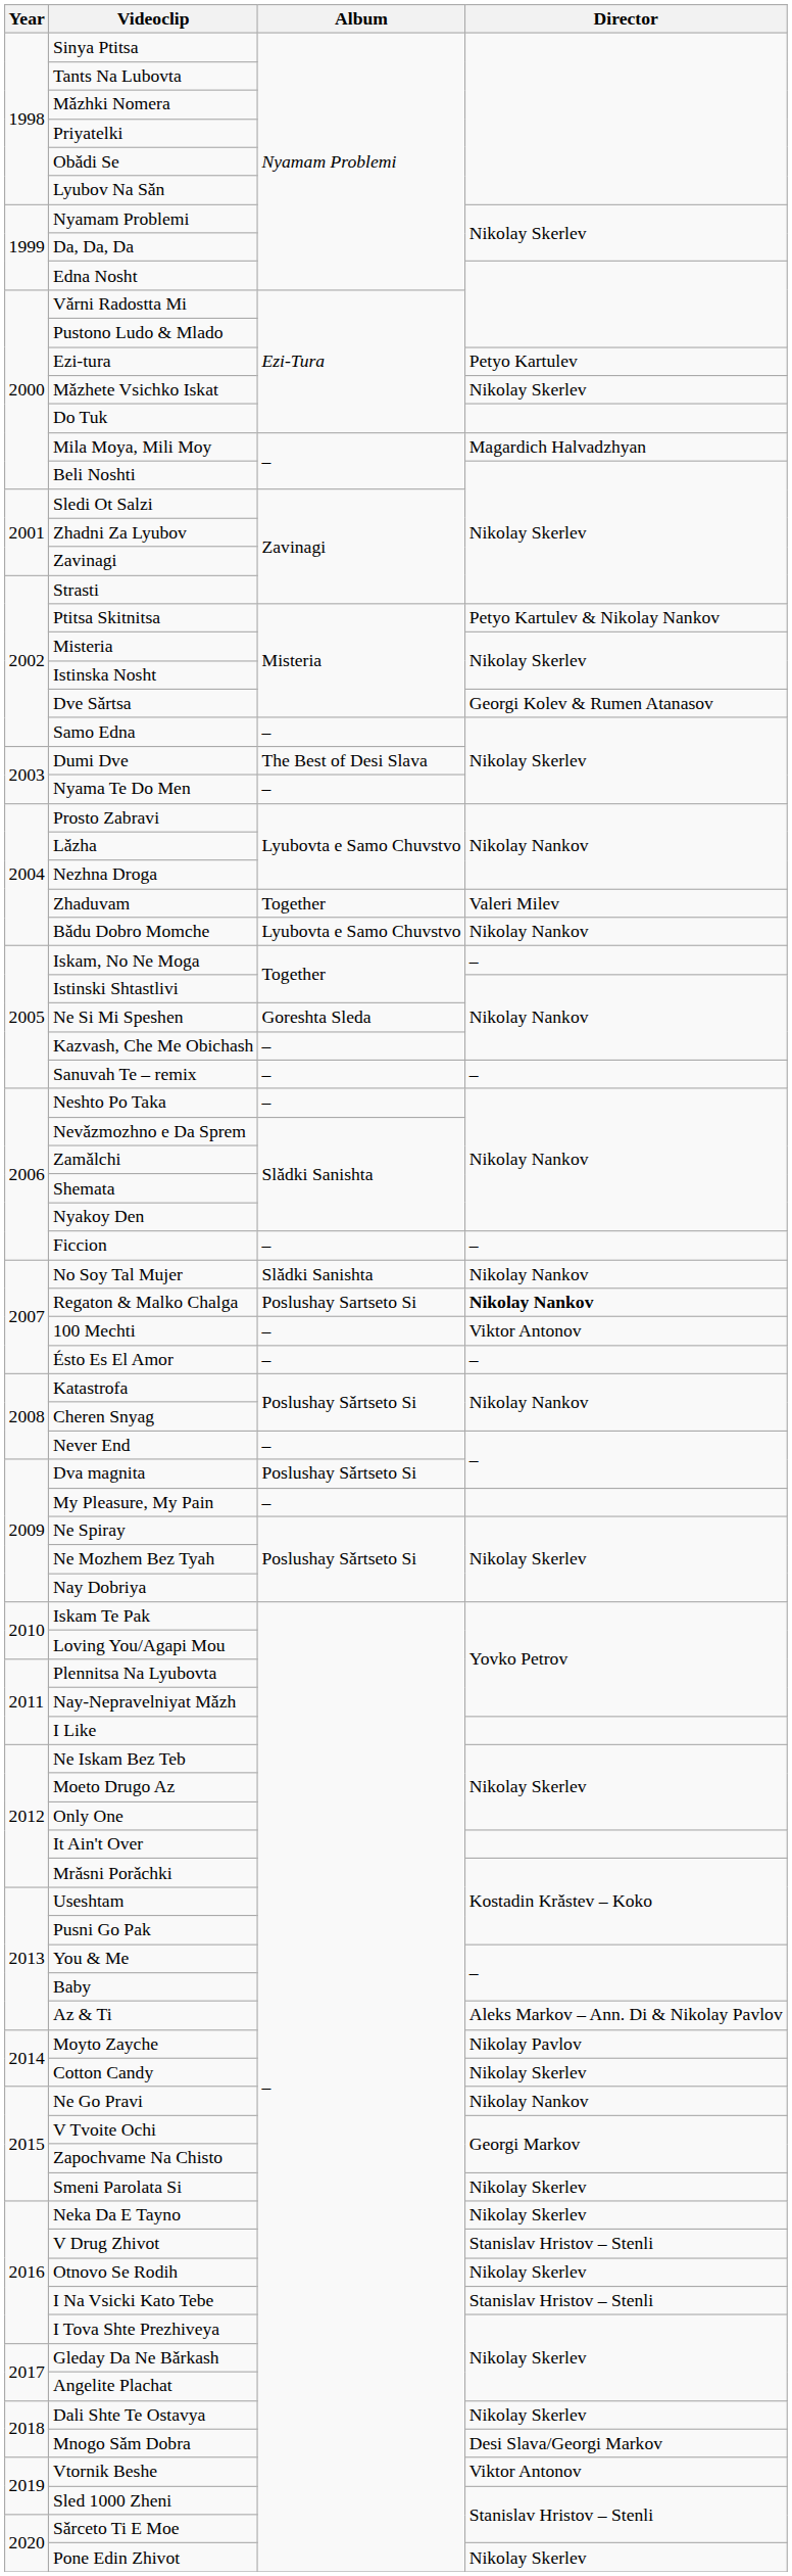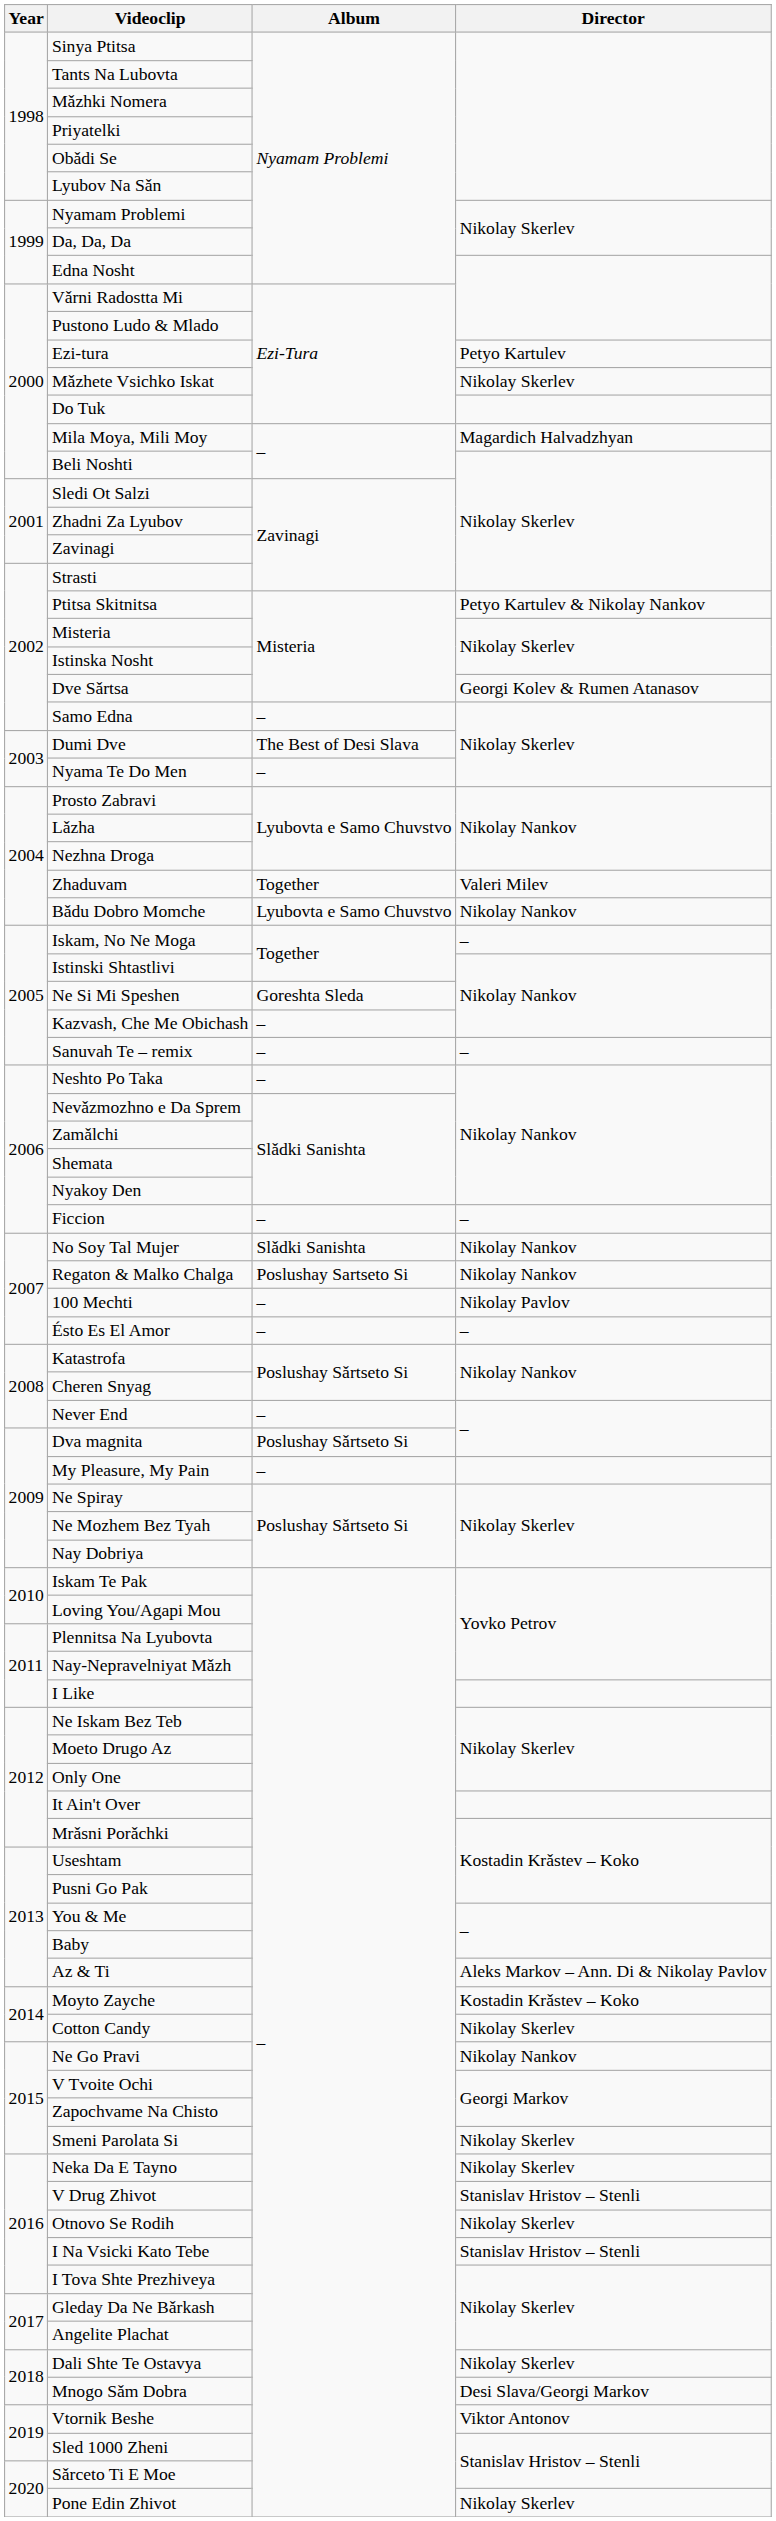Regaton & Malko Chalga | Director: bold -> normal
100 Mechti | Director: Viktor Antonov -> Nikolay Pavlov
Moyto Zayche | Director: Nikolay Pavlov -> Kostadin Krǎstev – Koko
